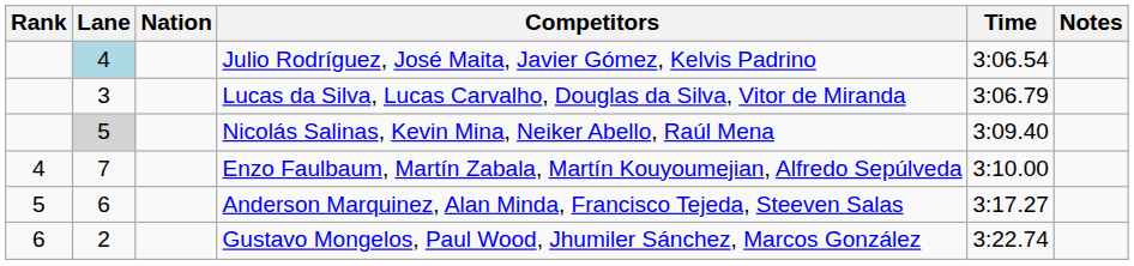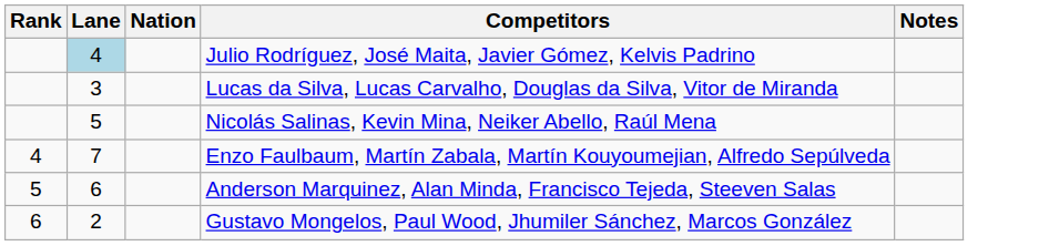- column: Time | 3:06.54 | 3:06.79 | 3:09.40 | 3:10.00 | 3:17.27 | 3:22.74
Nicolás Salinas, Kevin Mina, Neiker Abello, Raúl Mena | Lane: lightgrey background -> no background
